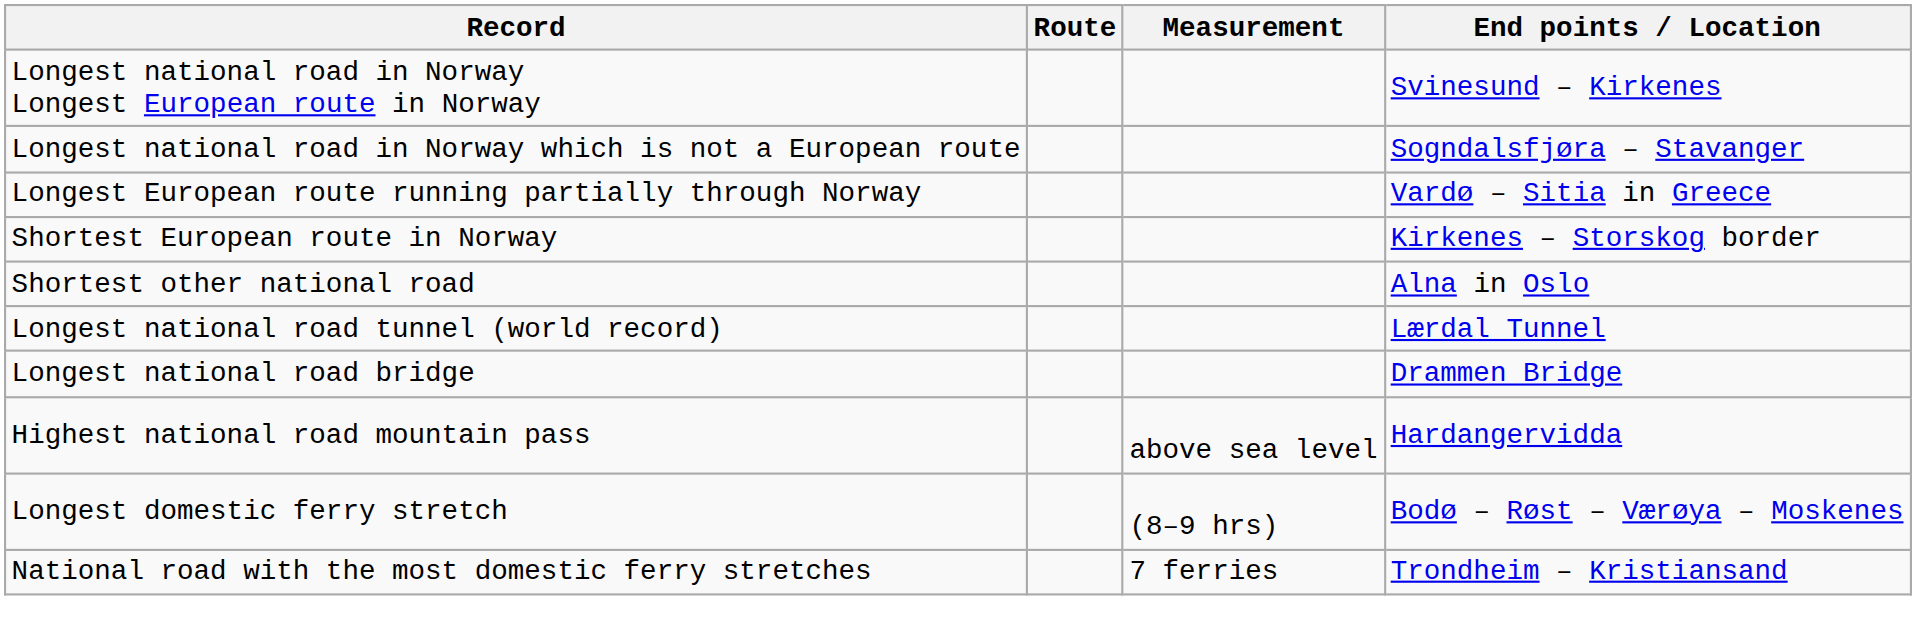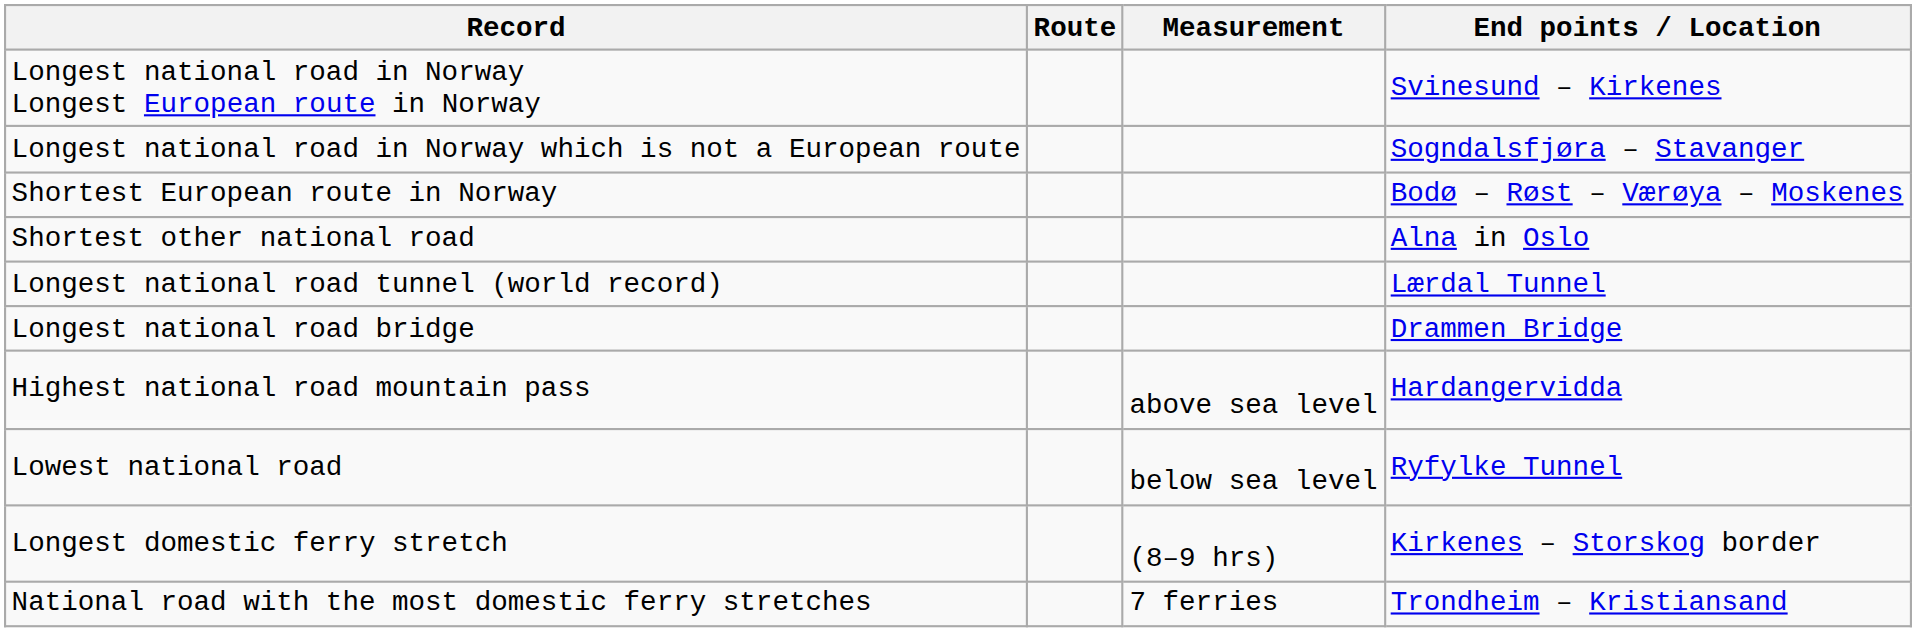- row: Longest European route running partially through Norway | Vardø – Sitia in Greece
Shortest European route in Norway | End points / Location: Kirkenes – Storskog border -> Bodø – Røst – Værøya – Moskenes
+ row: Lowest national road | below sea level | Ryfylke Tunnel
Longest domestic ferry stretch | End points / Location: Bodø – Røst – Værøya – Moskenes -> Kirkenes – Storskog border
